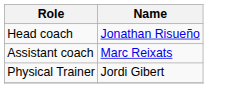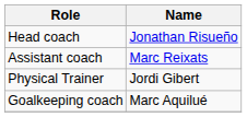+ row: Goalkeeping coach | Marc Aquilué
